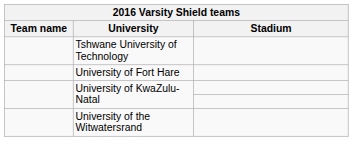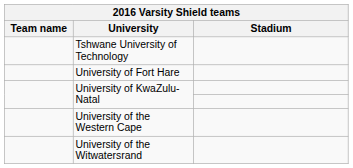+ row: University of the Western Cape
